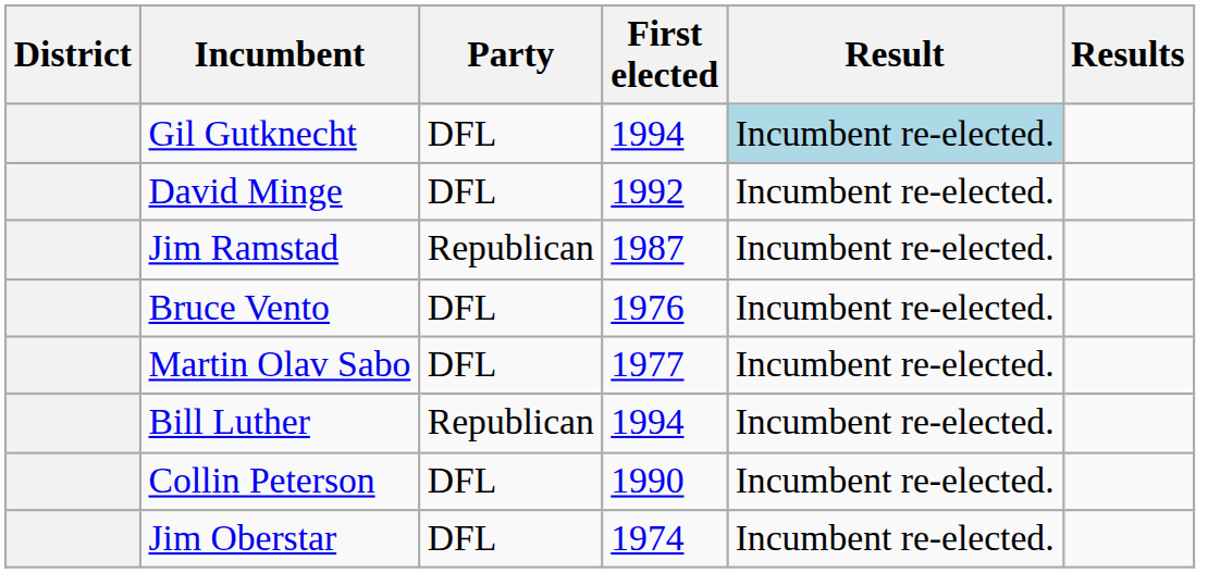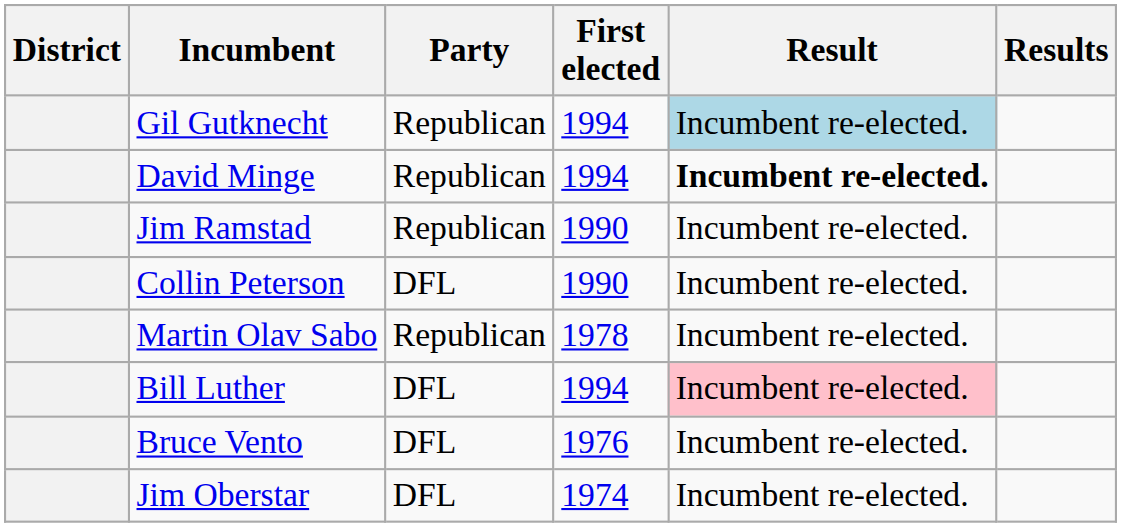Gil Gutknecht | Party: DFL -> Republican
David Minge | Party: DFL -> Republican
David Minge | First elected: 1992 -> 1994
David Minge | Result: normal -> bold
Jim Ramstad | First elected: 1987 -> 1990
rows swapped: Bruce Vento <-> Collin Peterson
Martin Olav Sabo | Party: DFL -> Republican
Martin Olav Sabo | First elected: 1977 -> 1978
Bill Luther | Party: Republican -> DFL
Bill Luther | Result: no background -> pink background
